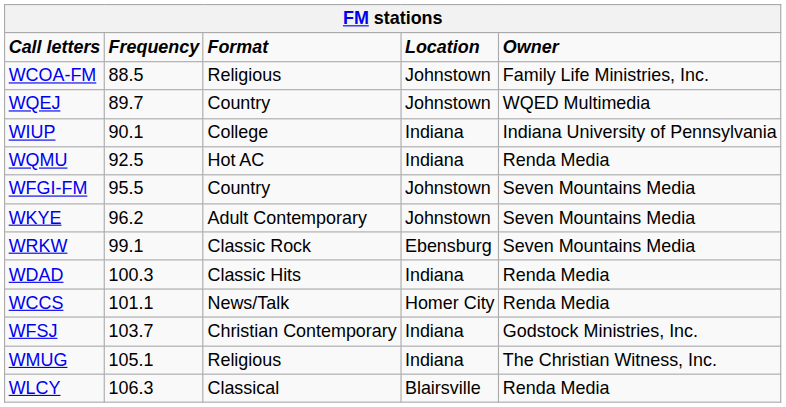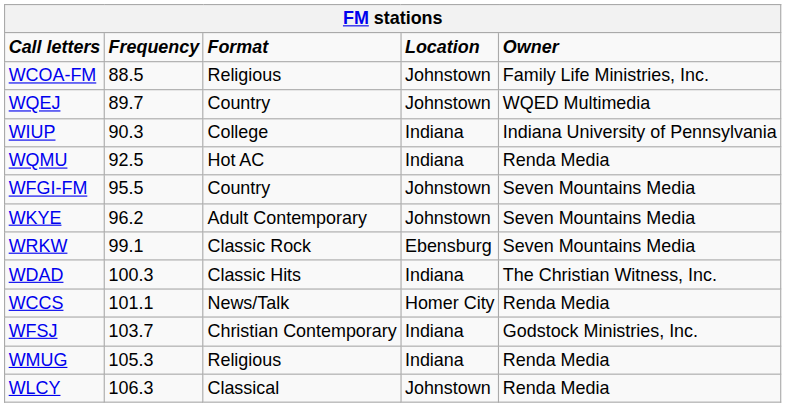WIUP | Frequency: 90.1 -> 90.3
WDAD | Owner: Renda Media -> The Christian Witness, Inc.
WMUG | Frequency: 105.1 -> 105.3
WMUG | Owner: The Christian Witness, Inc. -> Renda Media
WLCY | Location: Blairsville -> Johnstown
